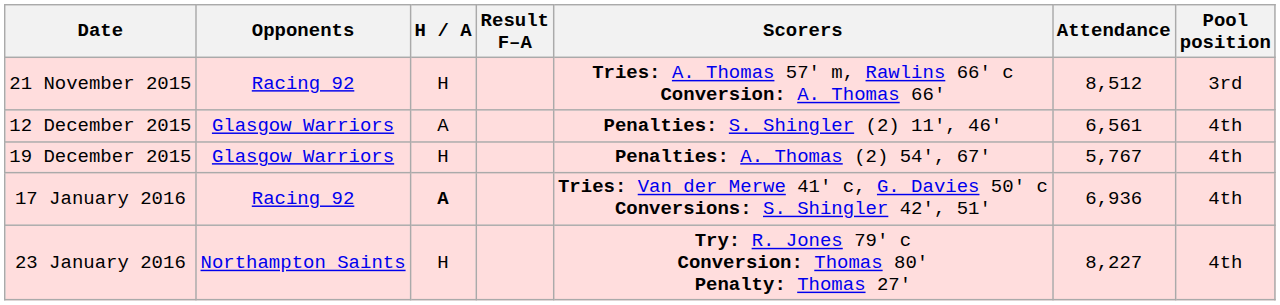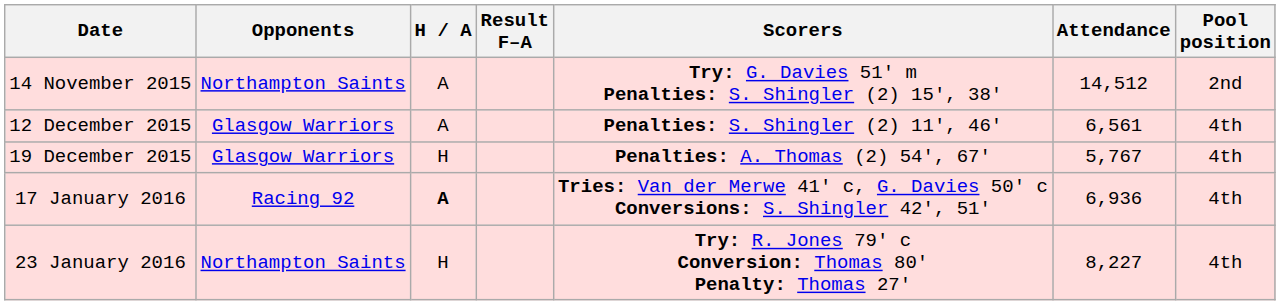+ row: 14 November 2015 | Northampton Saints | A | Try: G. Davies 51' m Penalties: S. Shingler (2) 15', 38' | 14,512 | 2nd
- row: 21 November 2015 | Racing 92 | H | Tries: A. Thomas 57' m, Rawlins 66' c Conversion: A. Thomas 66' | 8,512 | 3rd
